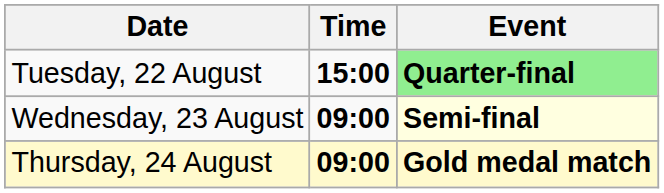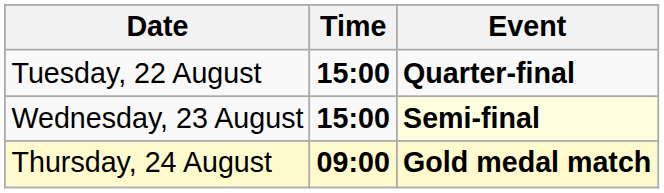Tuesday, 22 August | Event: lightgreen background -> no background
Wednesday, 23 August | Time: 09:00 -> 15:00
